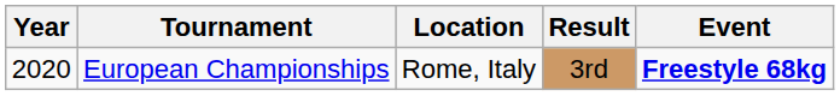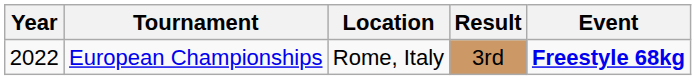European Championships | Year: 2020 -> 2022
